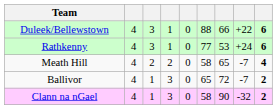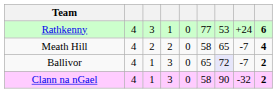- row: Duleek/Bellewstown | 4 | 3 | 1 | 0 | 88 | 66 | +22 | 6
Ballivor | column 7: no background -> lavender background
